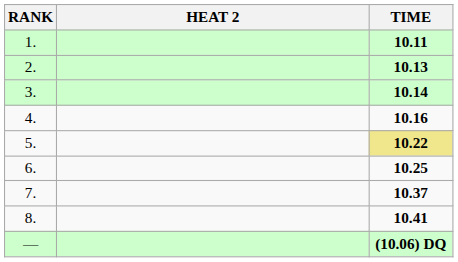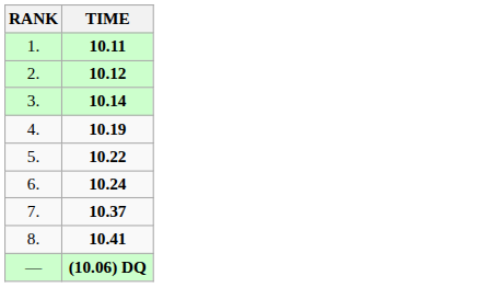- column: HEAT 2
2. | TIME: 10.13 -> 10.12
4. | TIME: 10.16 -> 10.19
5. | TIME: khaki background -> no background
6. | TIME: 10.25 -> 10.24
